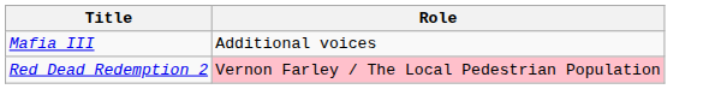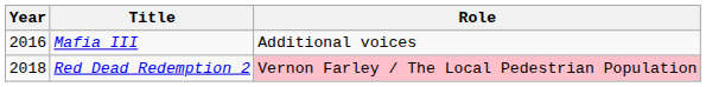+ column: Year | 2016 | 2018
